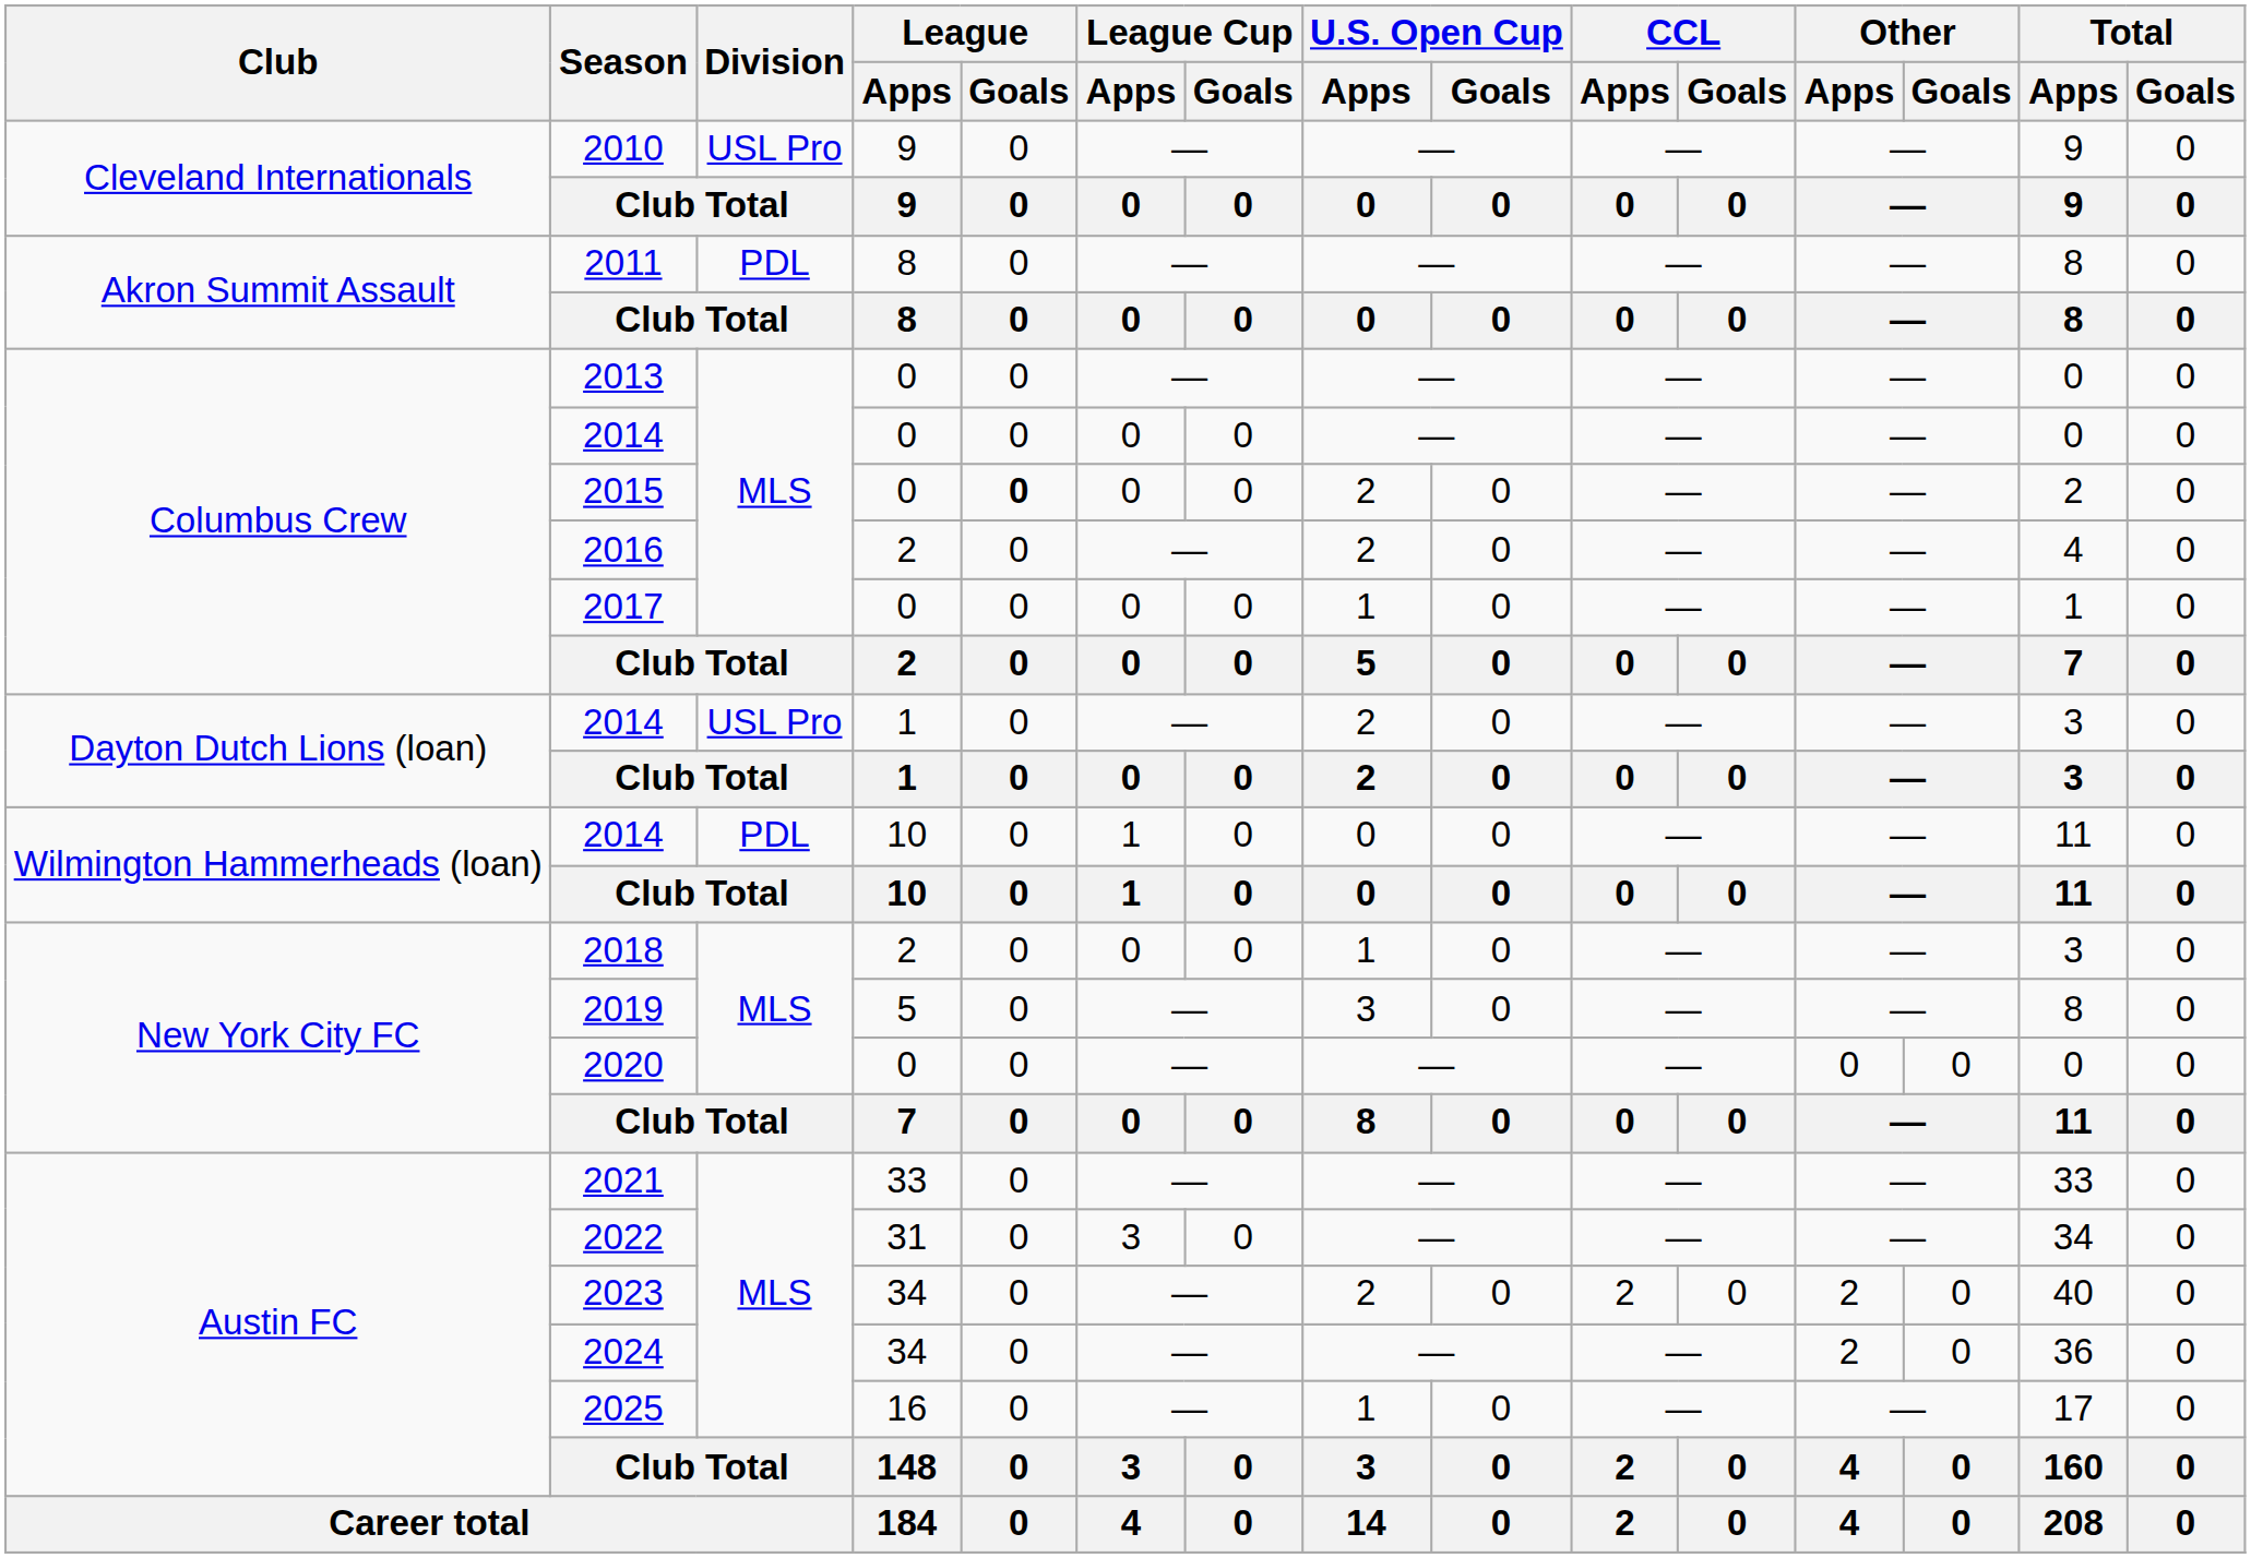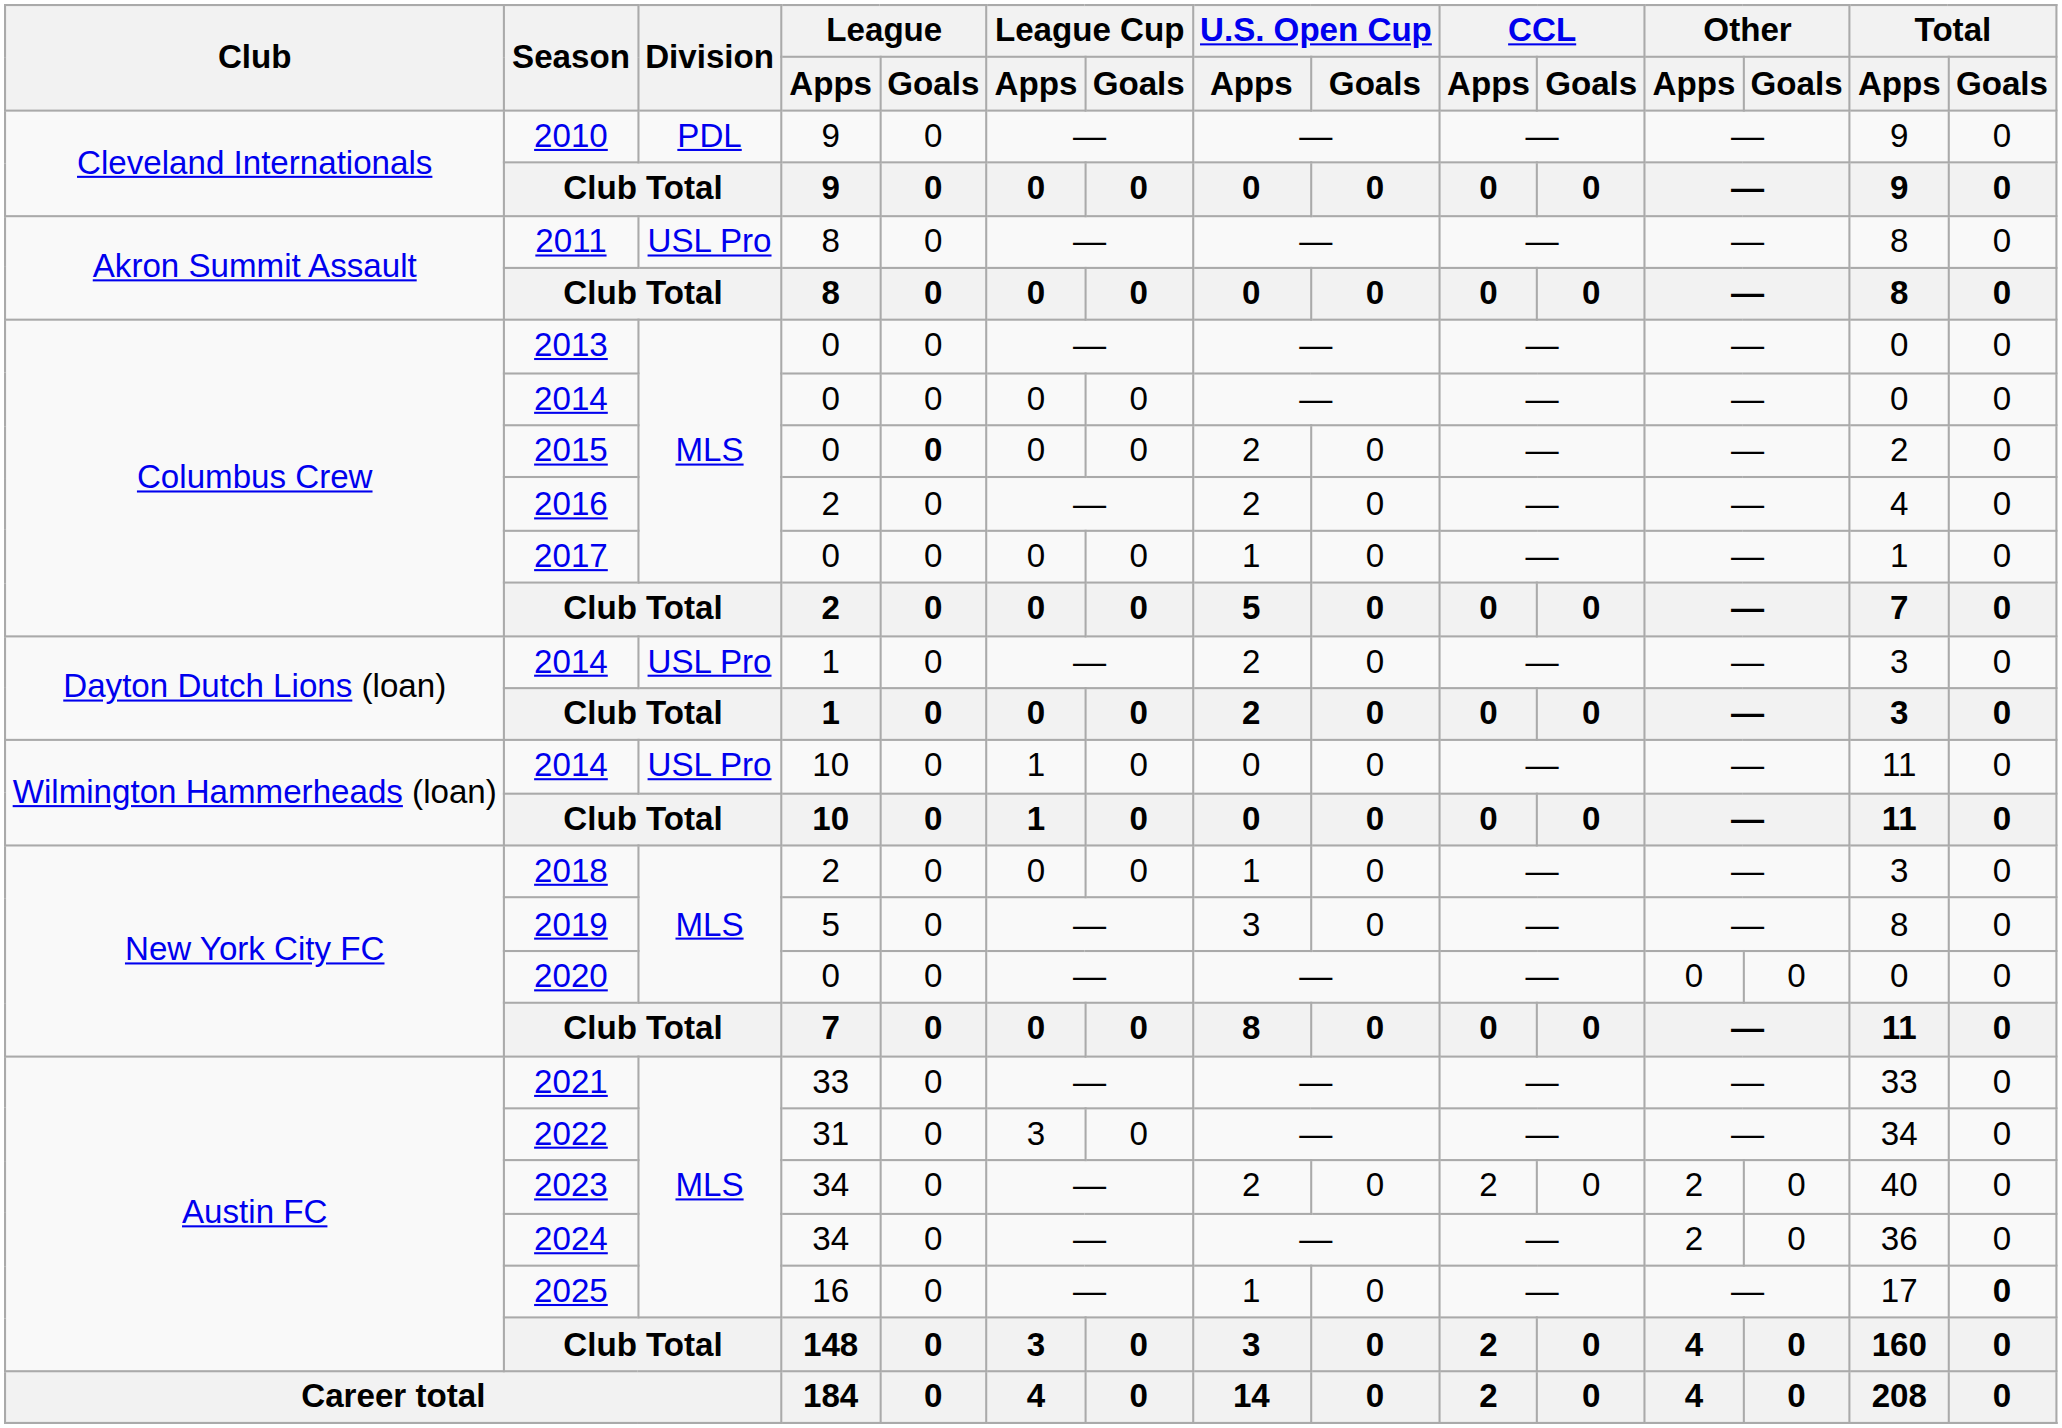2010 | Division: USL Pro -> PDL
2011 | Division: PDL -> USL Pro
2014 / 10 | Division: PDL -> USL Pro
2025 | Total / Goals: normal -> bold
